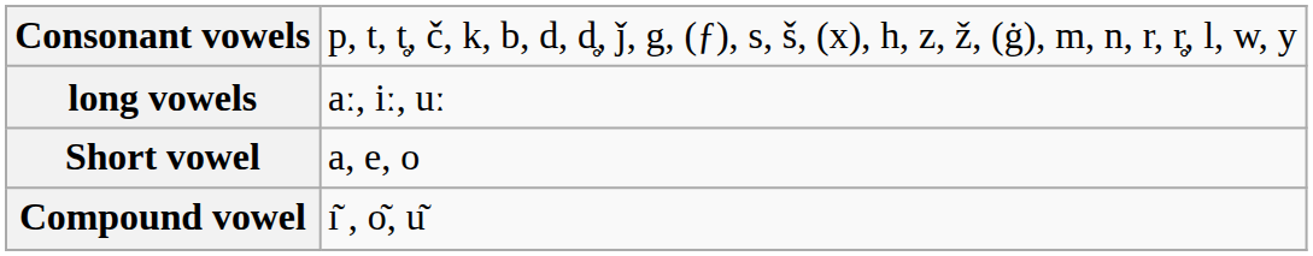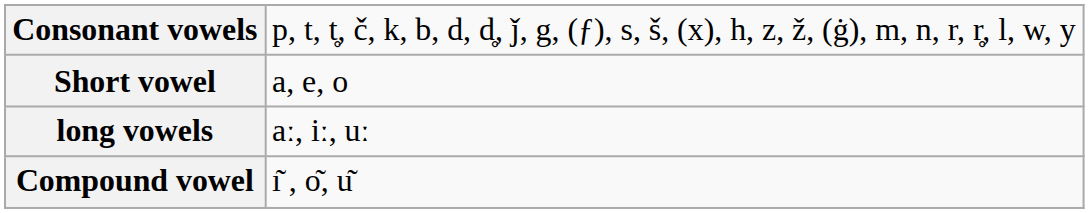rows swapped: long vowels <-> Short vowel
